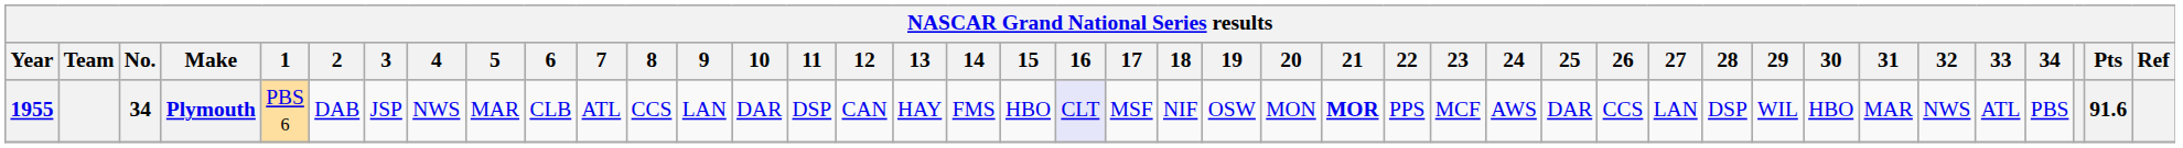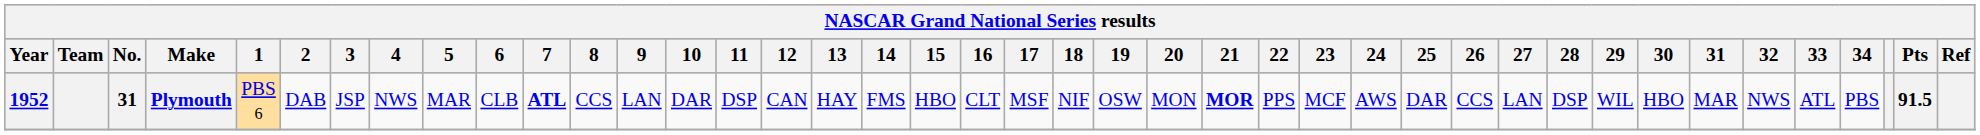Plymouth | Year: 1955 -> 1952
Plymouth | No.: 34 -> 31
Plymouth | 7: normal -> bold
Plymouth | 16: lavender background -> no background
Plymouth | Pts: 91.6 -> 91.5
